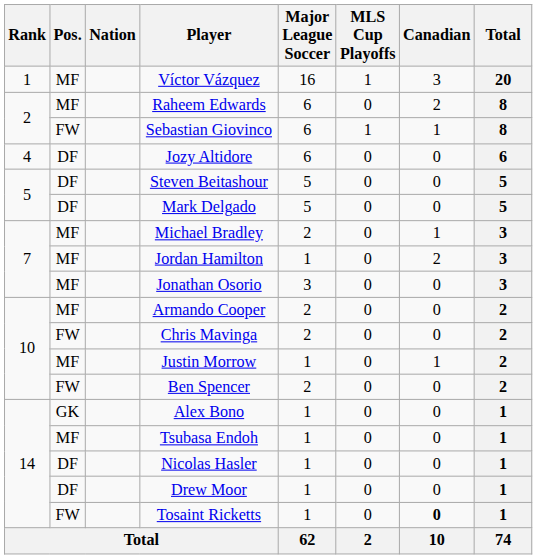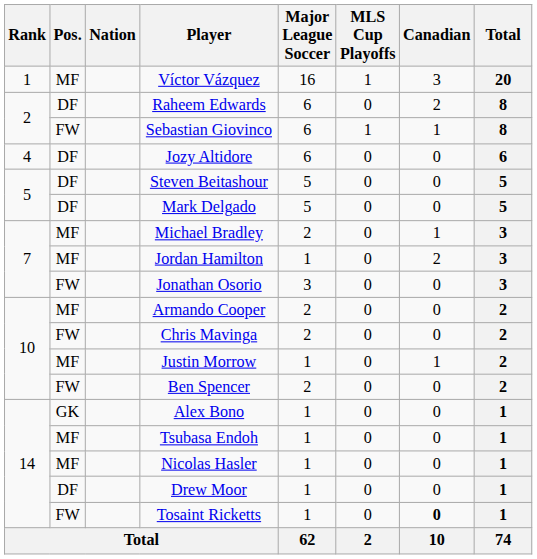Raheem Edwards | Pos.: MF -> DF
Jonathan Osorio | Pos.: MF -> FW
Nicolas Hasler | Pos.: DF -> MF
